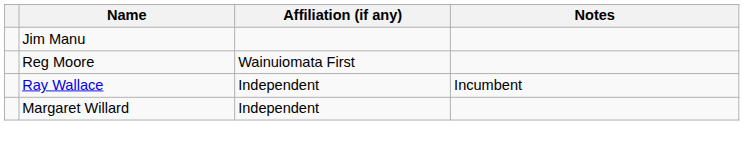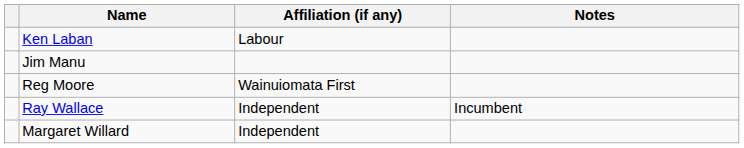+ row: Ken Laban | Labour
